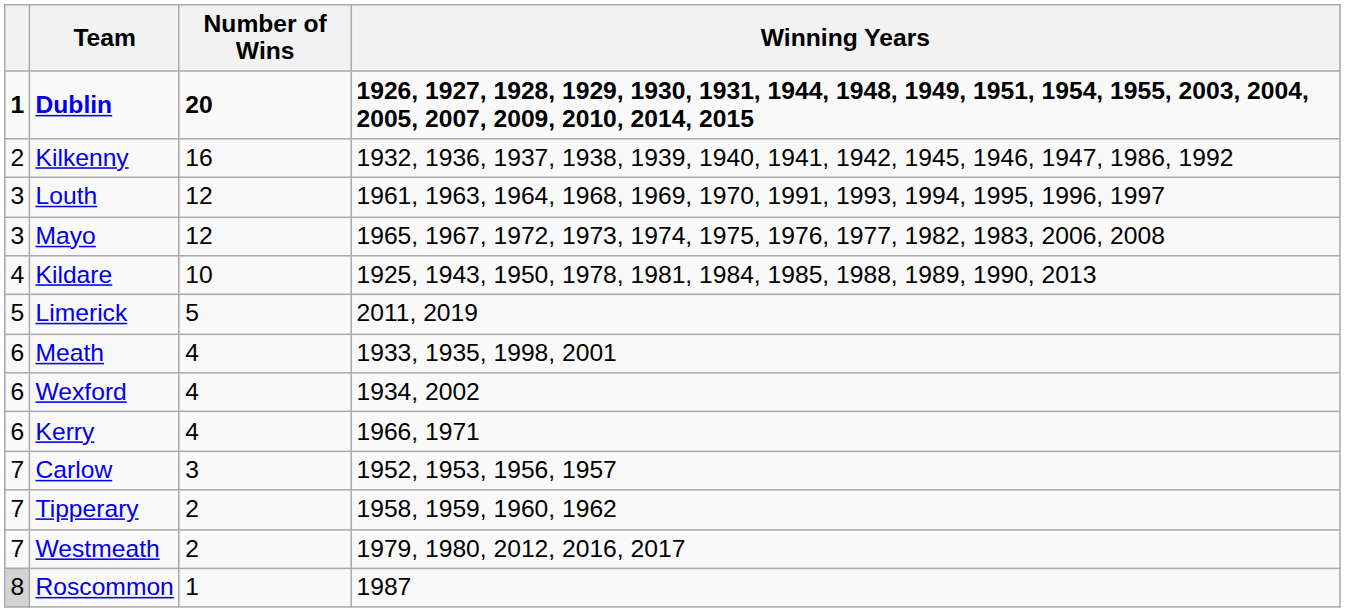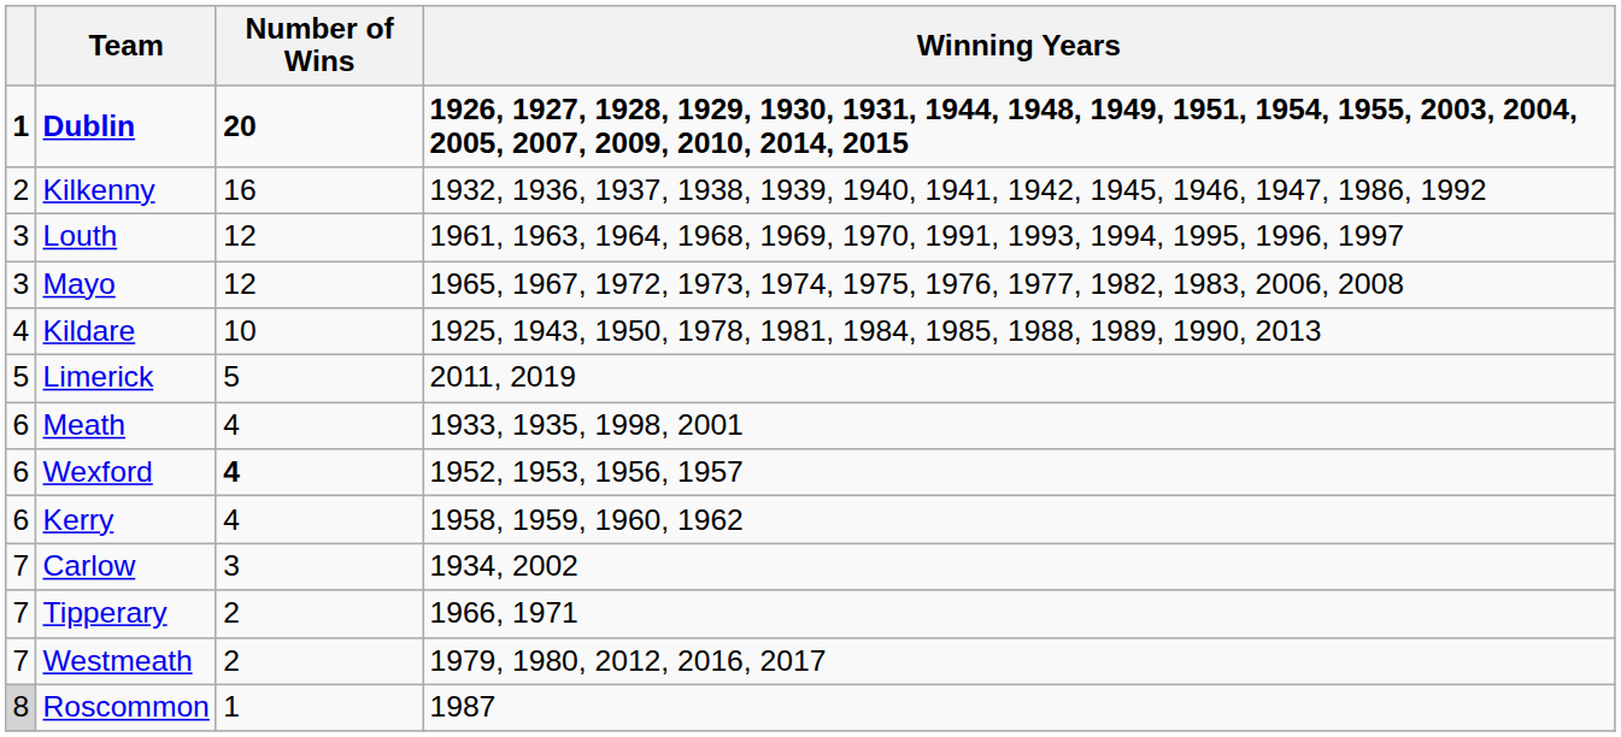Wexford | Number of Wins: normal -> bold
Wexford | Winning Years: 1934, 2002 -> 1952, 1953, 1956, 1957
Kerry | Winning Years: 1966, 1971 -> 1958, 1959, 1960, 1962
Carlow | Winning Years: 1952, 1953, 1956, 1957 -> 1934, 2002
Tipperary | Winning Years: 1958, 1959, 1960, 1962 -> 1966, 1971
